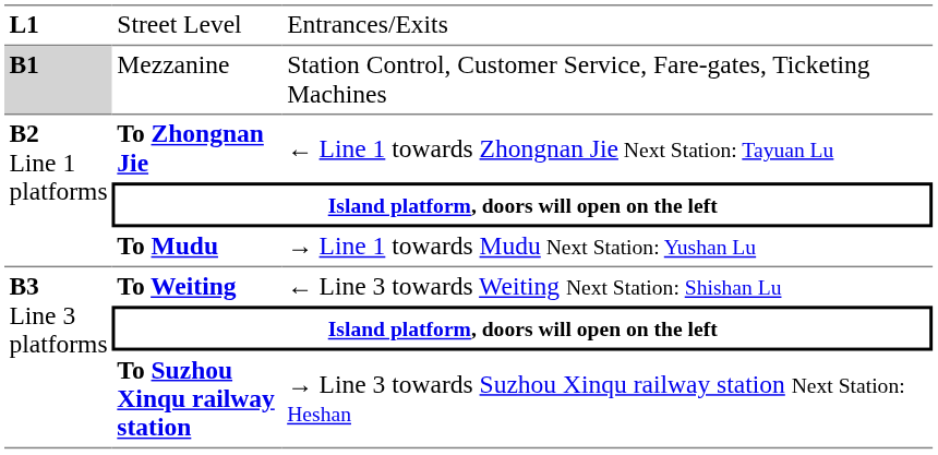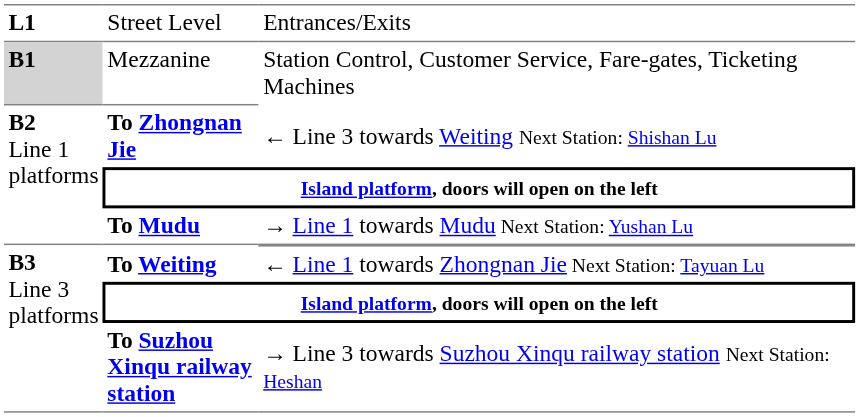To Zhongnan Jie | column 3: ← Line 1 towards Zhongnan Jie Next Station: Tayuan Lu -> ← Line 3 towards Weiting Next Station: Shishan Lu
To Weiting | column 3: ← Line 3 towards Weiting Next Station: Shishan Lu -> ← Line 1 towards Zhongnan Jie Next Station: Tayuan Lu
